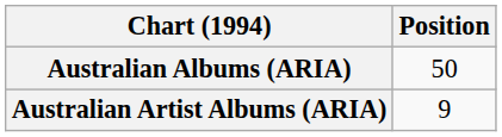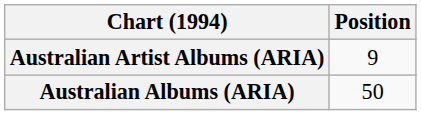rows swapped: Australian Albums (ARIA) <-> Australian Artist Albums (ARIA)
